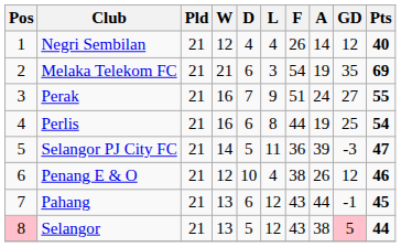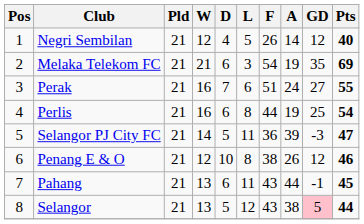Negri Sembilan | L: 4 -> 5
Perak | L: 9 -> 6
Penang E & O | L: 4 -> 8
Pahang | L: 12 -> 11
Selangor | Pos: pink background -> no background
